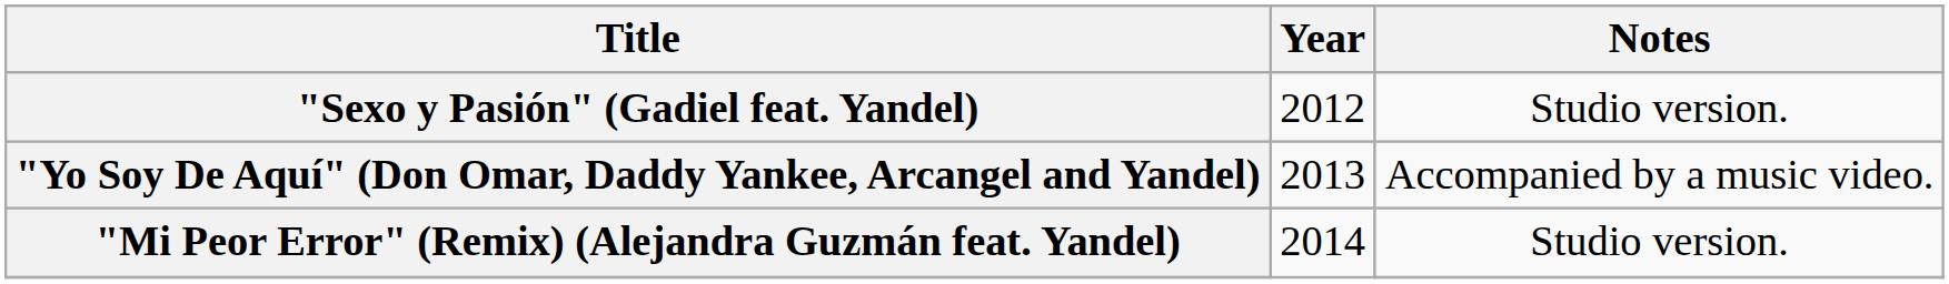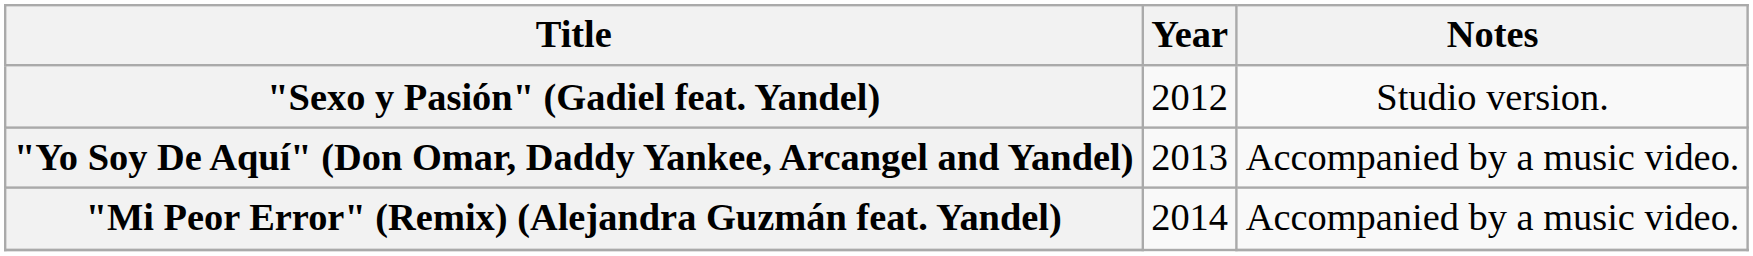"Mi Peor Error" (Remix) (Alejandra Guzmán feat. Yandel) | Notes: Studio version. -> Accompanied by a music video.
